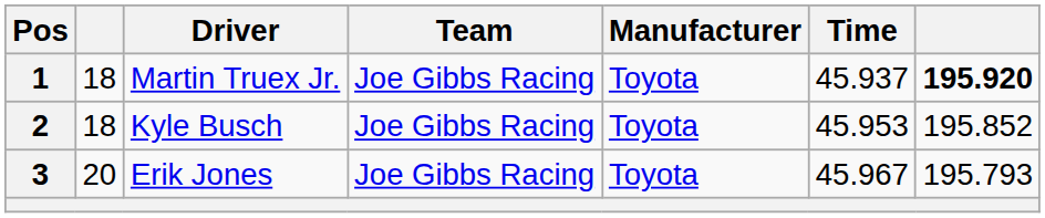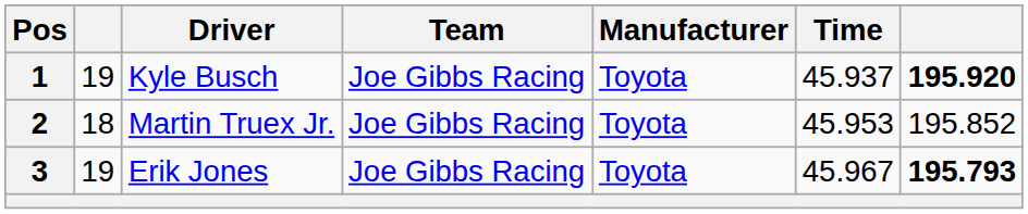1 | column 2: 18 -> 19
1 | Driver: Martin Truex Jr. -> Kyle Busch
2 | Driver: Kyle Busch -> Martin Truex Jr.
3 | column 2: 20 -> 19
3 | column 7: normal -> bold
